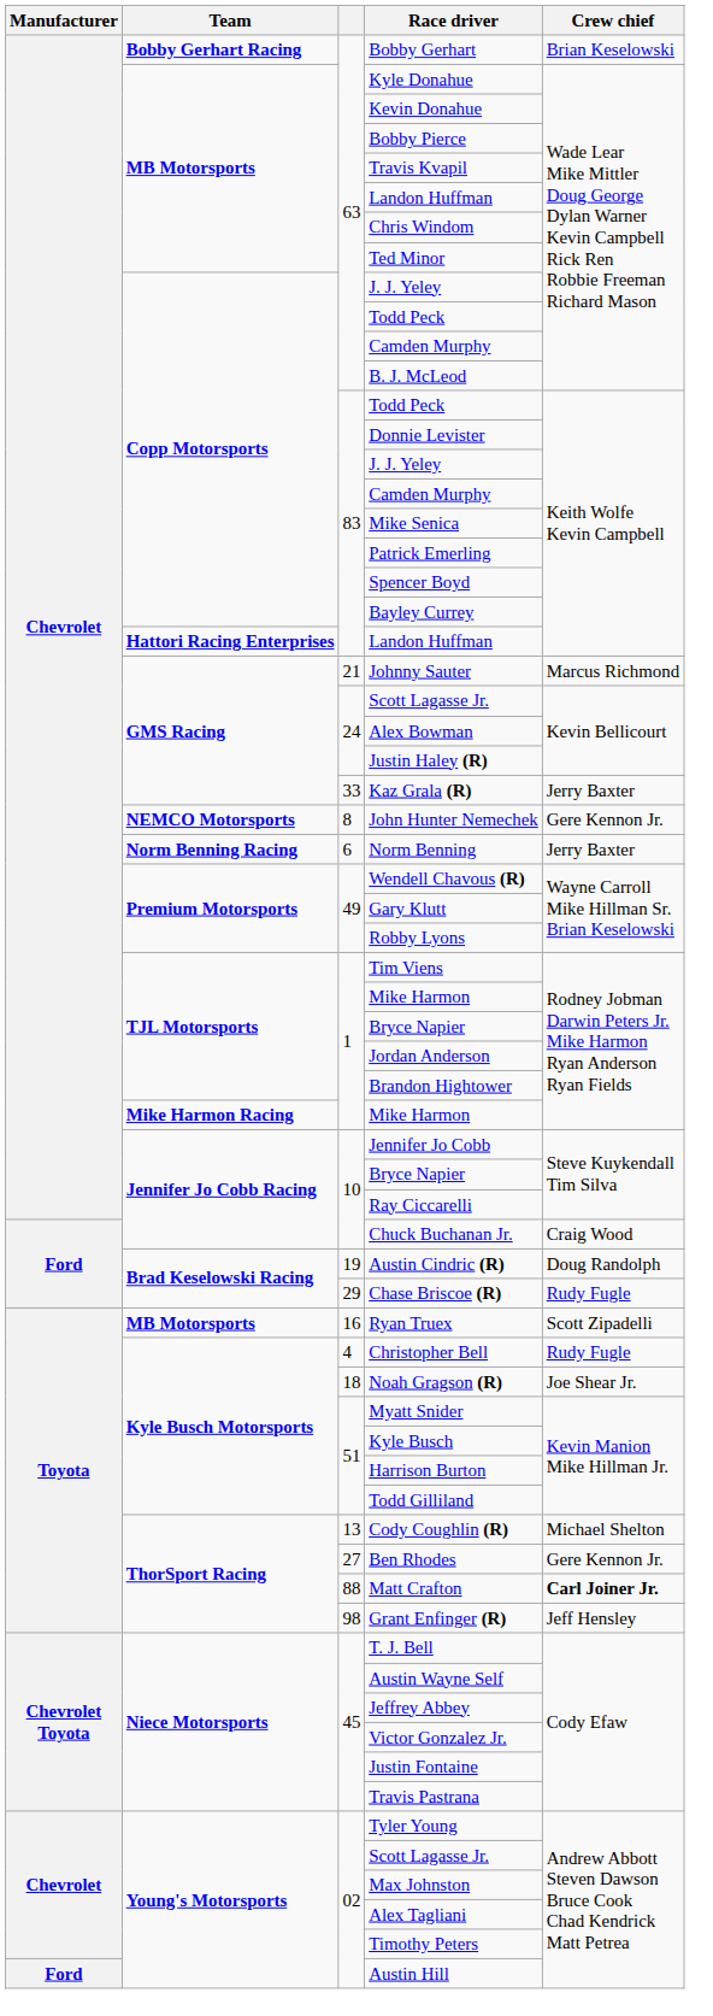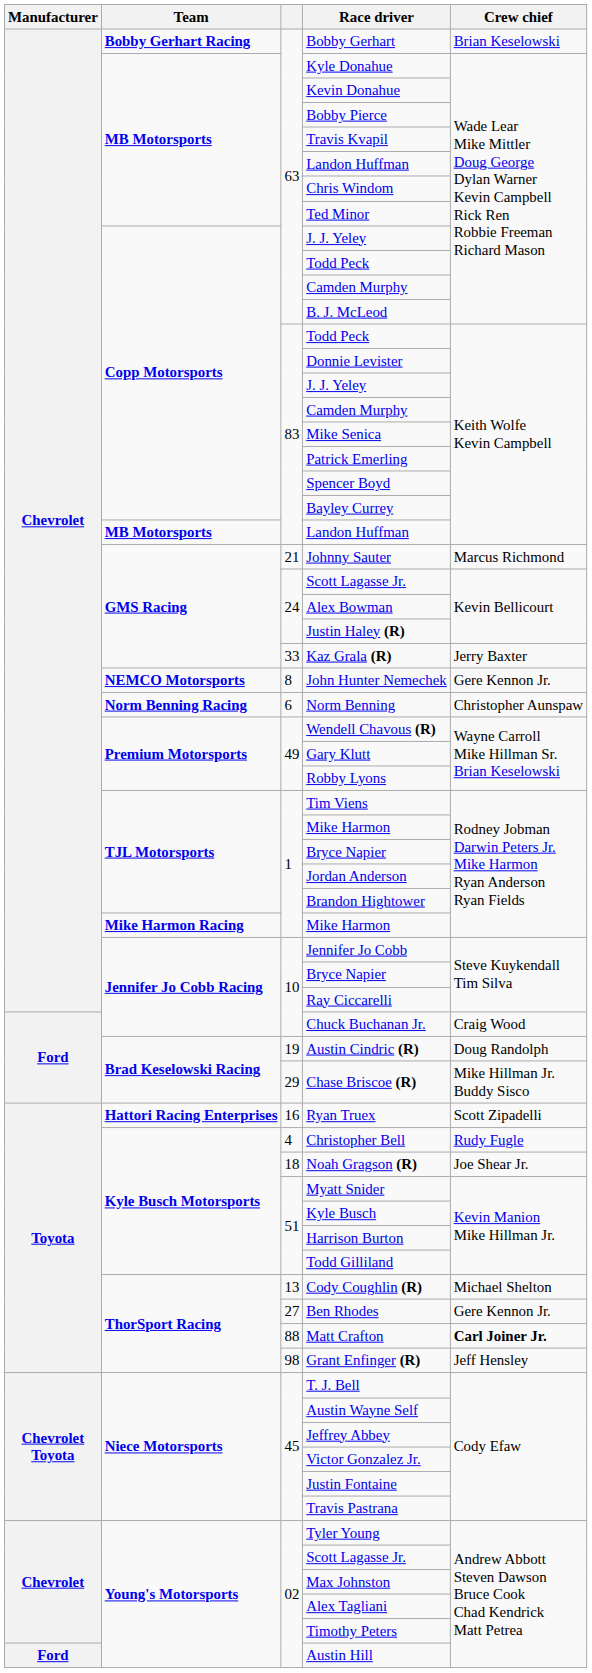83 / Landon Huffman | Team: Hattori Racing Enterprises -> MB Motorsports
Norm Benning | Crew chief: Jerry Baxter -> Christopher Aunspaw
Chase Briscoe (R) | Crew chief: Rudy Fugle -> Mike Hillman Jr. Buddy Sisco
Ryan Truex | Team: MB Motorsports -> Hattori Racing Enterprises
